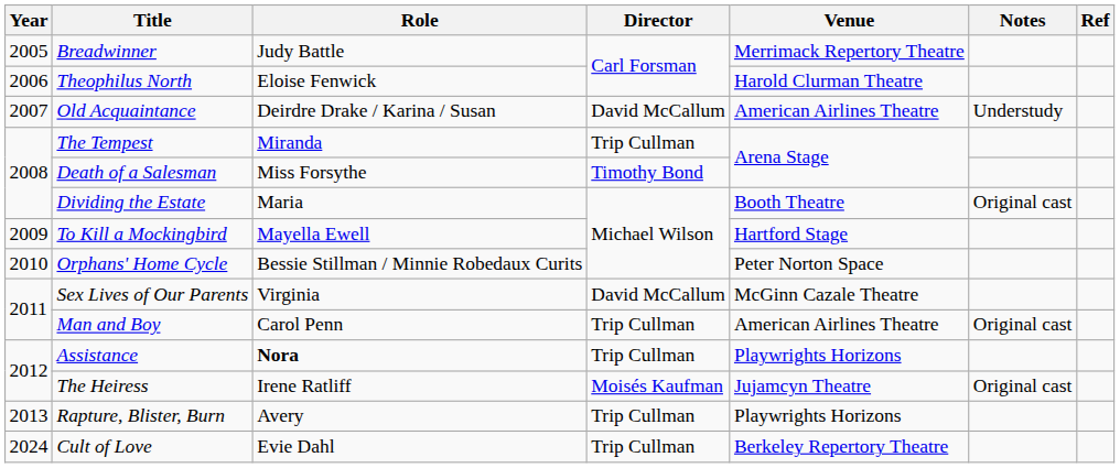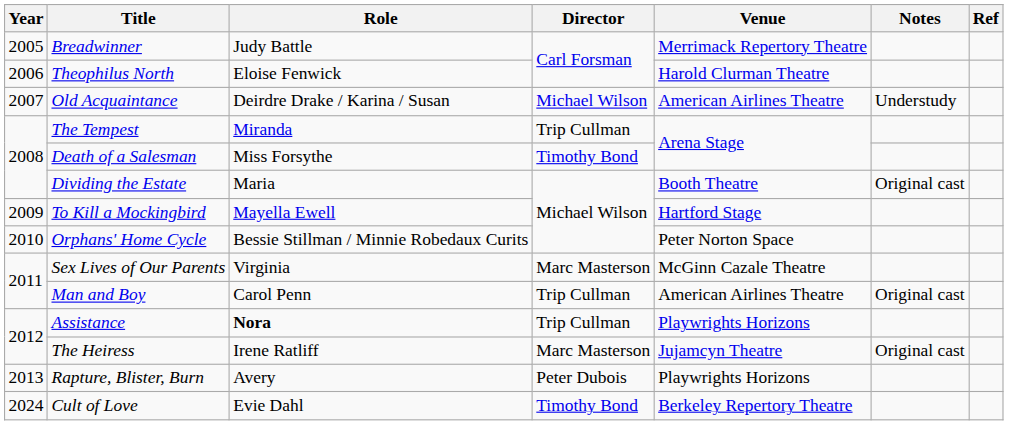Old Acquaintance | Director: David McCallum -> Michael Wilson
Sex Lives of Our Parents | Director: David McCallum -> Marc Masterson
The Heiress | Director: Moisés Kaufman -> Marc Masterson
Rapture, Blister, Burn | Director: Trip Cullman -> Peter Dubois
Cult of Love | Director: Trip Cullman -> Timothy Bond
